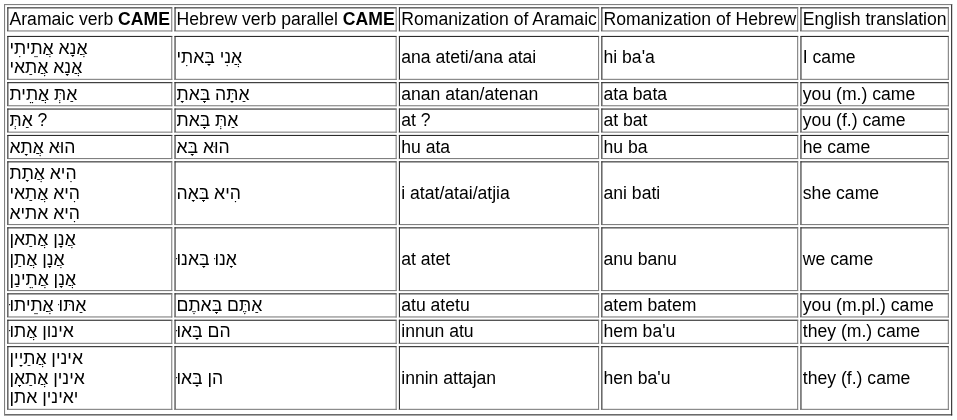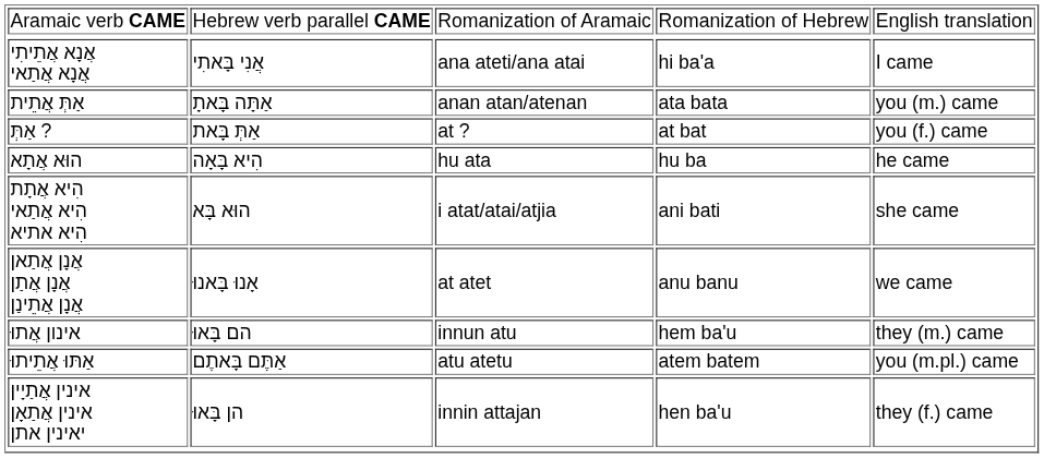הוּא אֲתָא | column 2: הוּא בָּא -> הִיא בָּאָה
הִיא אֲתָת הִיא אֲתַאי הִיא אתיא | column 2: הִיא בָּאָה -> הוּא בָּא
rows swapped: אַתּוּ אֲתֵיתוּ <-> אינון אֲתוּ
